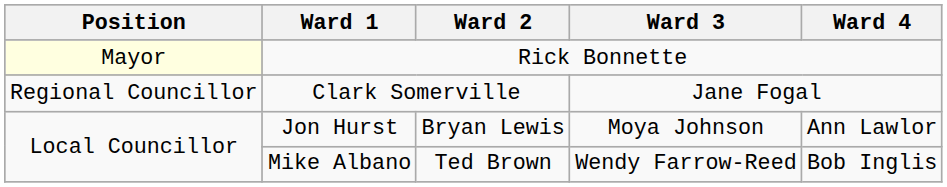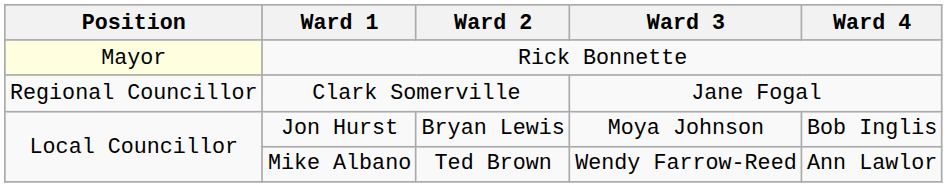Jon Hurst | Ward 4: Ann Lawlor -> Bob Inglis
Mike Albano | Ward 4: Bob Inglis -> Ann Lawlor
